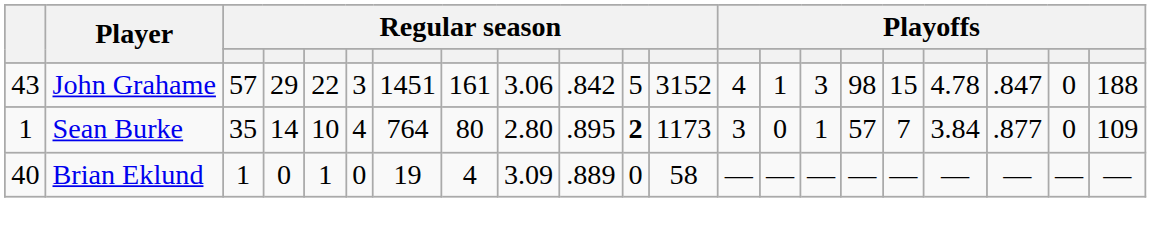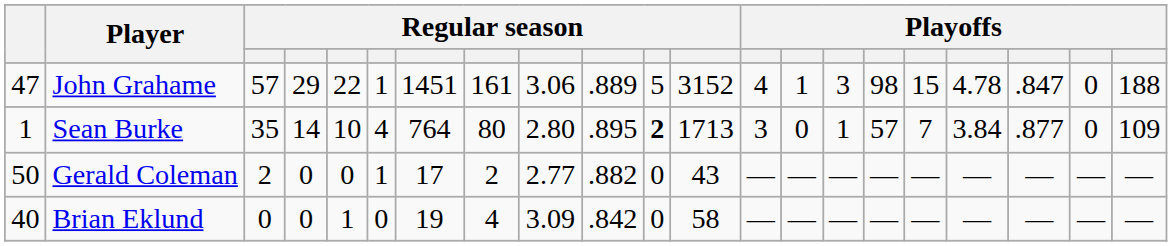John Grahame | column 1: 43 -> 47
John Grahame | column 6: 3 -> 1
John Grahame | column 10: .842 -> .889
Sean Burke | column 12: 1173 -> 1713
+ row: 50 | Gerald Coleman | 2 | 0 | 0 | 1 | 17 | 2 | 2.77 | .882 | 0 | 43 | — | — | — | — | — | — | — | — | —
Brian Eklund | column 3: 1 -> 0
Brian Eklund | column 10: .889 -> .842
